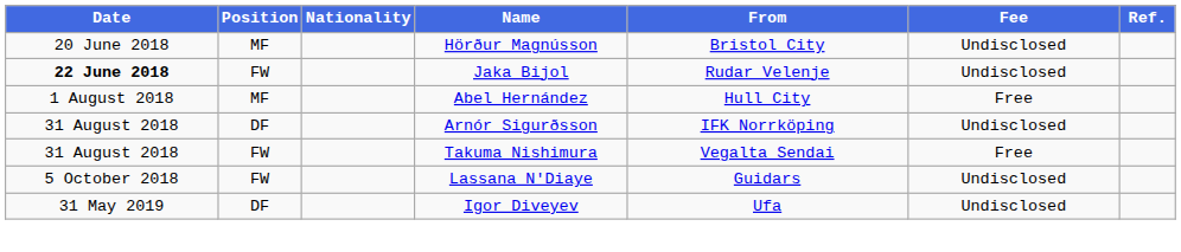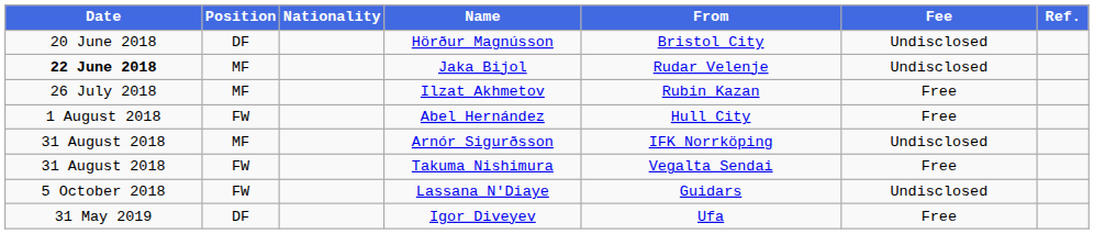Hörður Magnússon | Position: MF -> DF
Jaka Bijol | Position: FW -> MF
+ row: 26 July 2018 | MF | Ilzat Akhmetov | Rubin Kazan | Free
Abel Hernández | Position: MF -> FW
Arnór Sigurðsson | Position: DF -> MF
Igor Diveyev | Fee: Undisclosed -> Free
